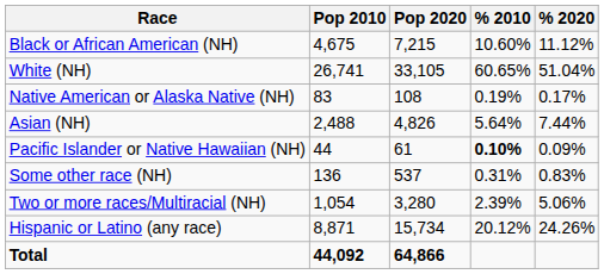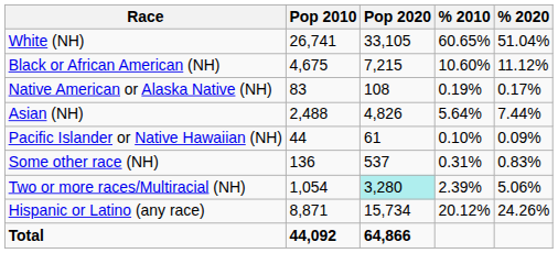rows swapped: White (NH) <-> Black or African American (NH)
Pacific Islander or Native Hawaiian (NH) | % 2010: bold -> normal
Two or more races/Multiracial (NH) | Pop 2020: no background -> paleturquoise background
